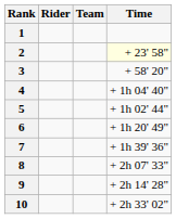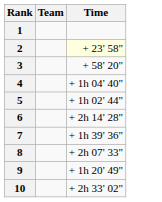- column: Rider
6 | Time: + 1h 20' 49" -> + 2h 14' 28"
9 | Time: + 2h 14' 28" -> + 1h 20' 49"
